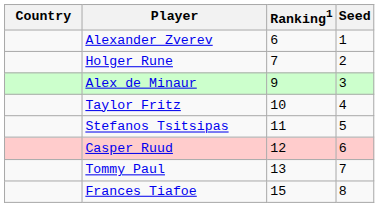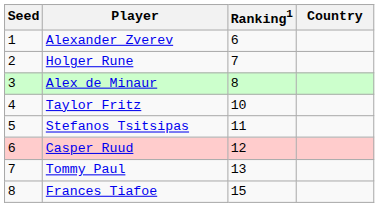columns swapped: Country <-> Seed
Alex de Minaur | Ranking1: 9 -> 8
